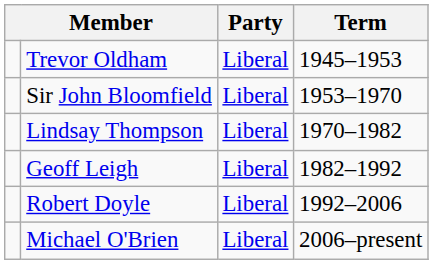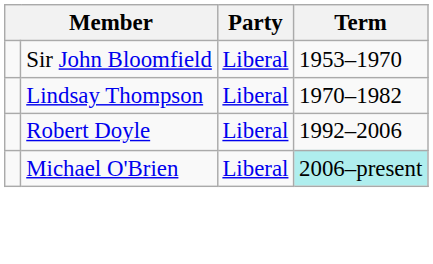- row: Trevor Oldham | Liberal | 1945–1953
- row: Geoff Leigh | Liberal | 1982–1992
Michael O'Brien | Term: no background -> paleturquoise background
